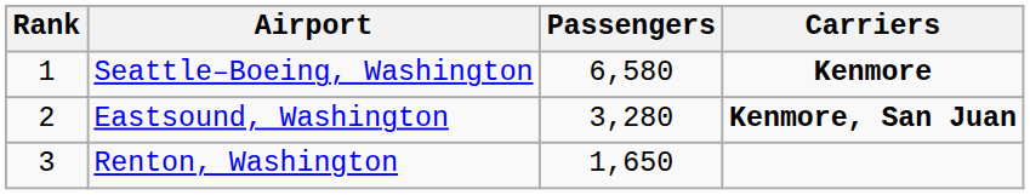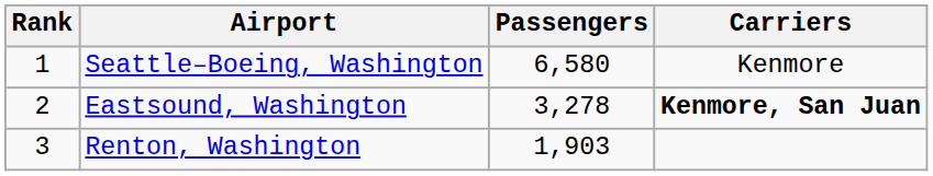Seattle–Boeing, Washington | Carriers: bold -> normal
Eastsound, Washington | Passengers: 3,280 -> 3,278
Renton, Washington | Passengers: 1,650 -> 1,903
